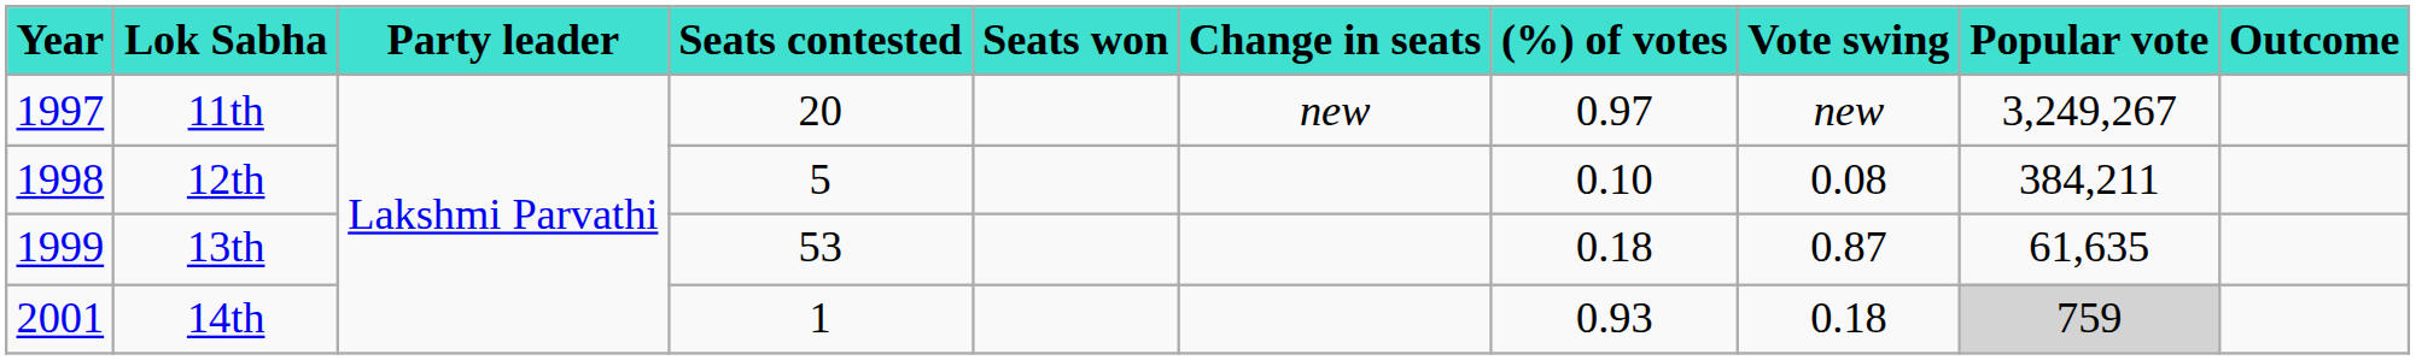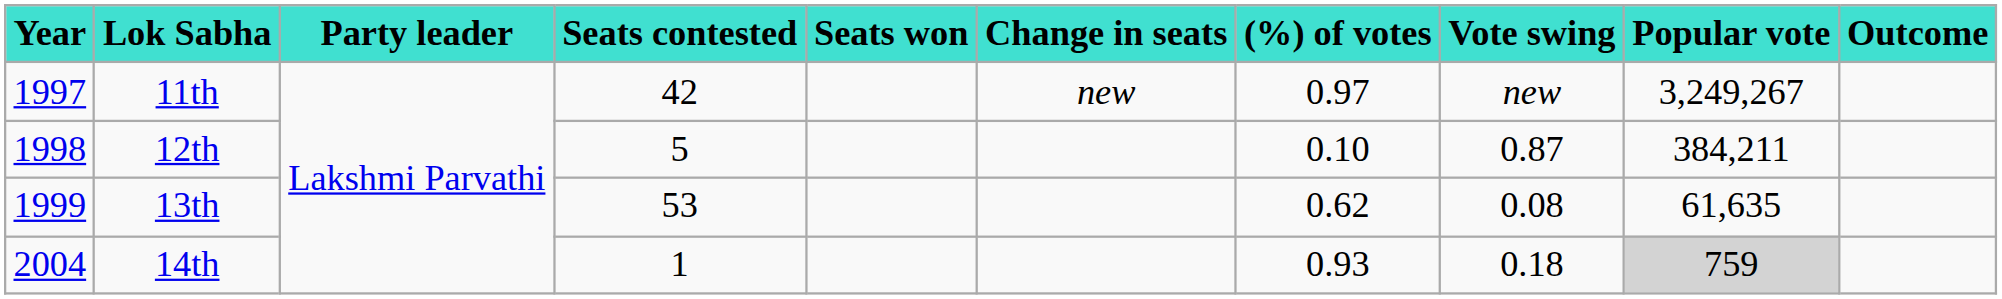11th | Seats contested: 20 -> 42
12th | Vote swing: 0.08 -> 0.87
13th | (%) of votes: 0.18 -> 0.62
13th | Vote swing: 0.87 -> 0.08
14th | Year: 2001 -> 2004
